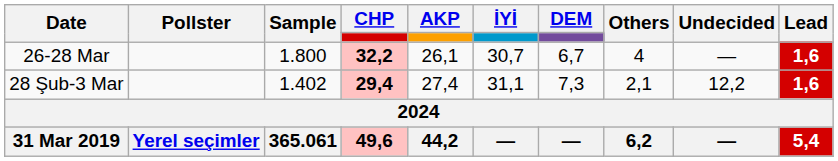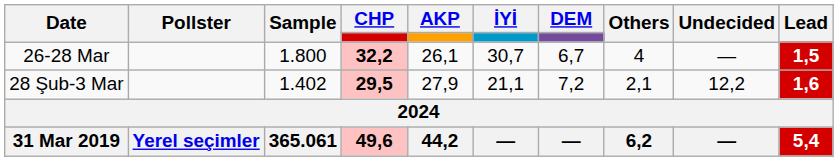26-28 Mar | Lead: 1,6 -> 1,5
28 Şub-3 Mar | CHP: 29,4 -> 29,5
28 Şub-3 Mar | AKP: 27,4 -> 27,9
28 Şub-3 Mar | İYİ: 31,1 -> 21,1
28 Şub-3 Mar | DEM: 7,3 -> 7,2
